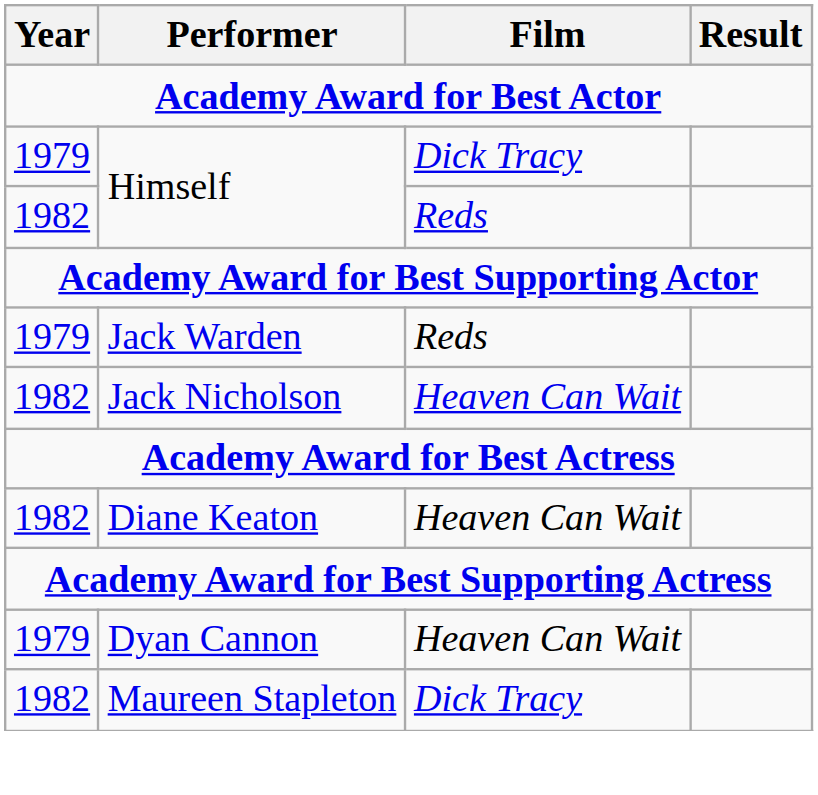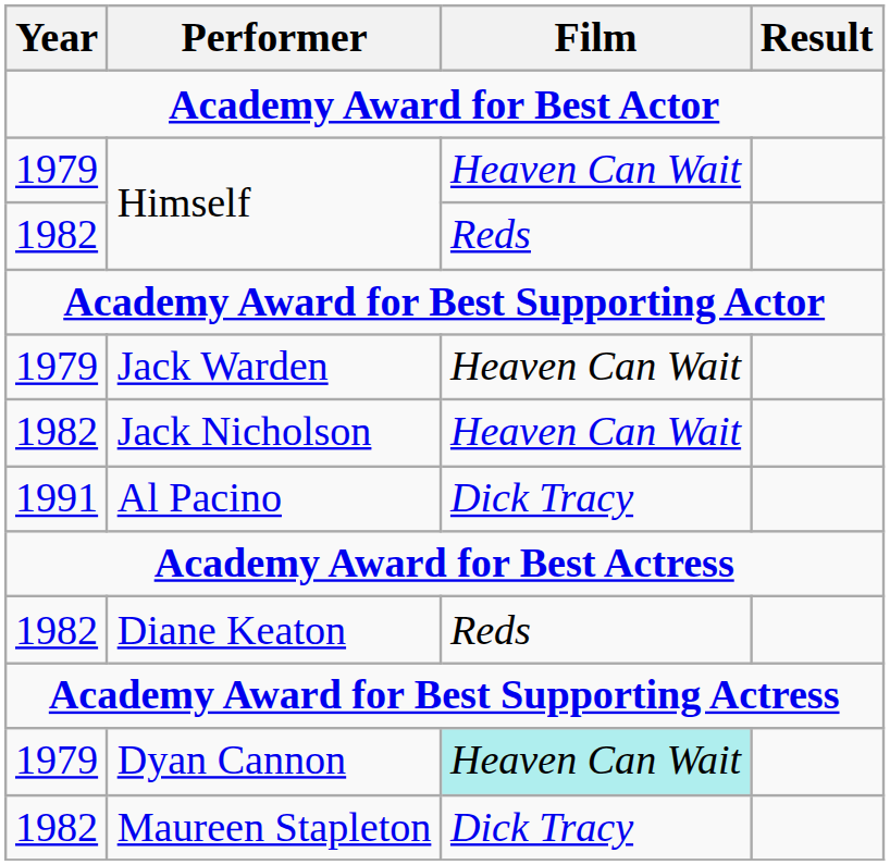1979 / Himself | Film: Dick Tracy -> Heaven Can Wait
Jack Warden | Film: Reds -> Heaven Can Wait
+ row: 1991 | Al Pacino | Dick Tracy
Diane Keaton | Film: Heaven Can Wait -> Reds
Dyan Cannon | Film: no background -> paleturquoise background
